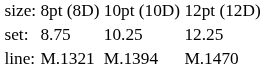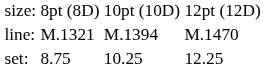rows swapped: set: <-> line:
